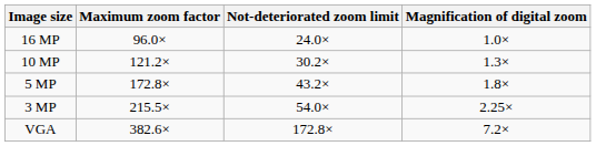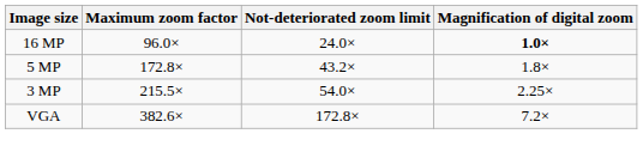16 MP | Magnification of digital zoom: normal -> bold
- row: 10 MP | 121.2× | 30.2× | 1.3×
